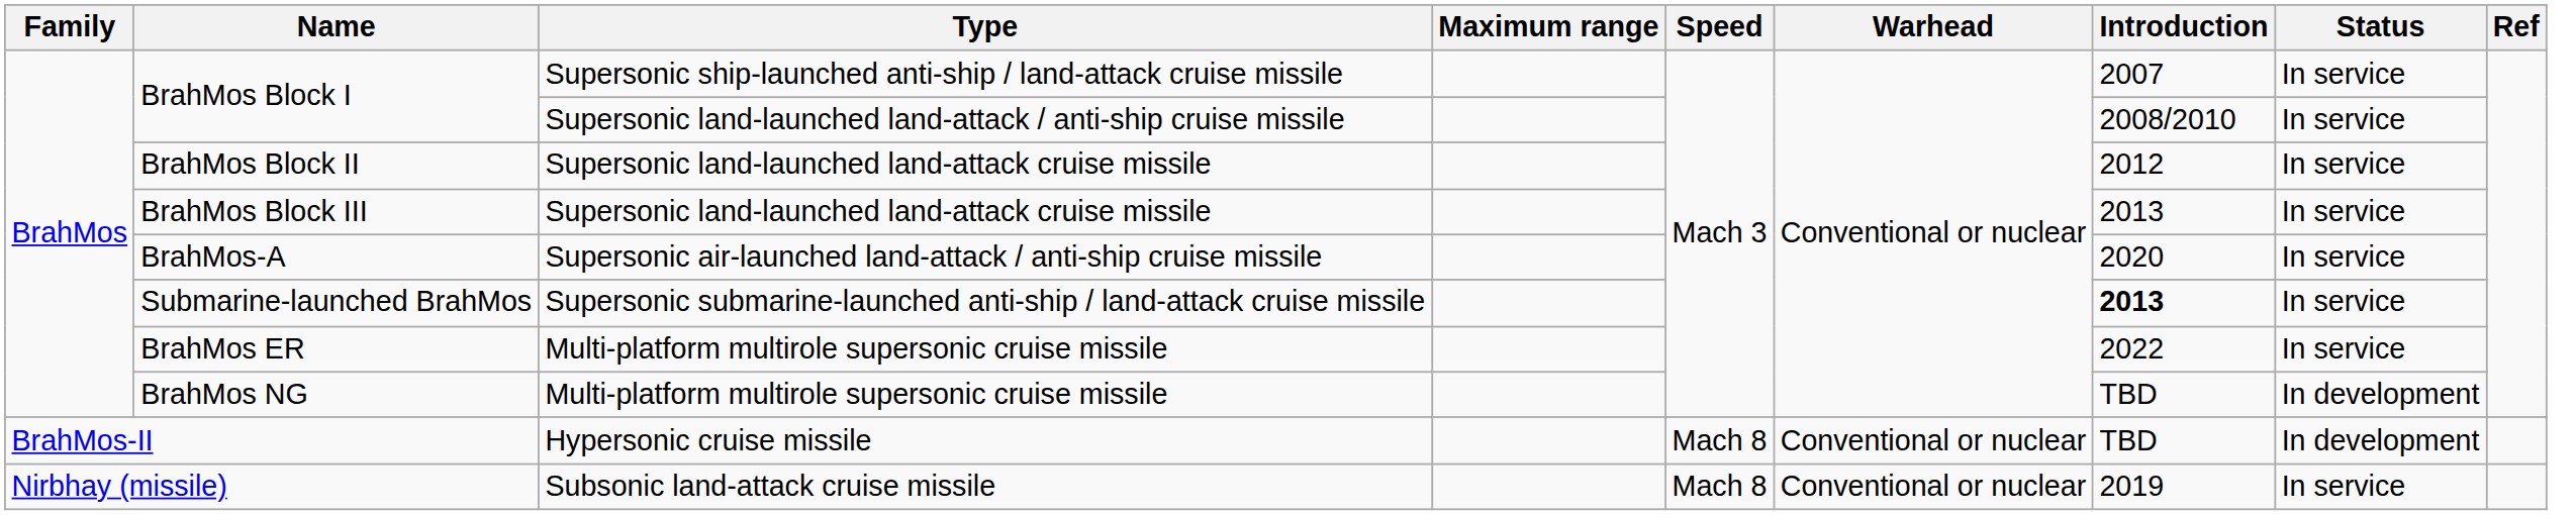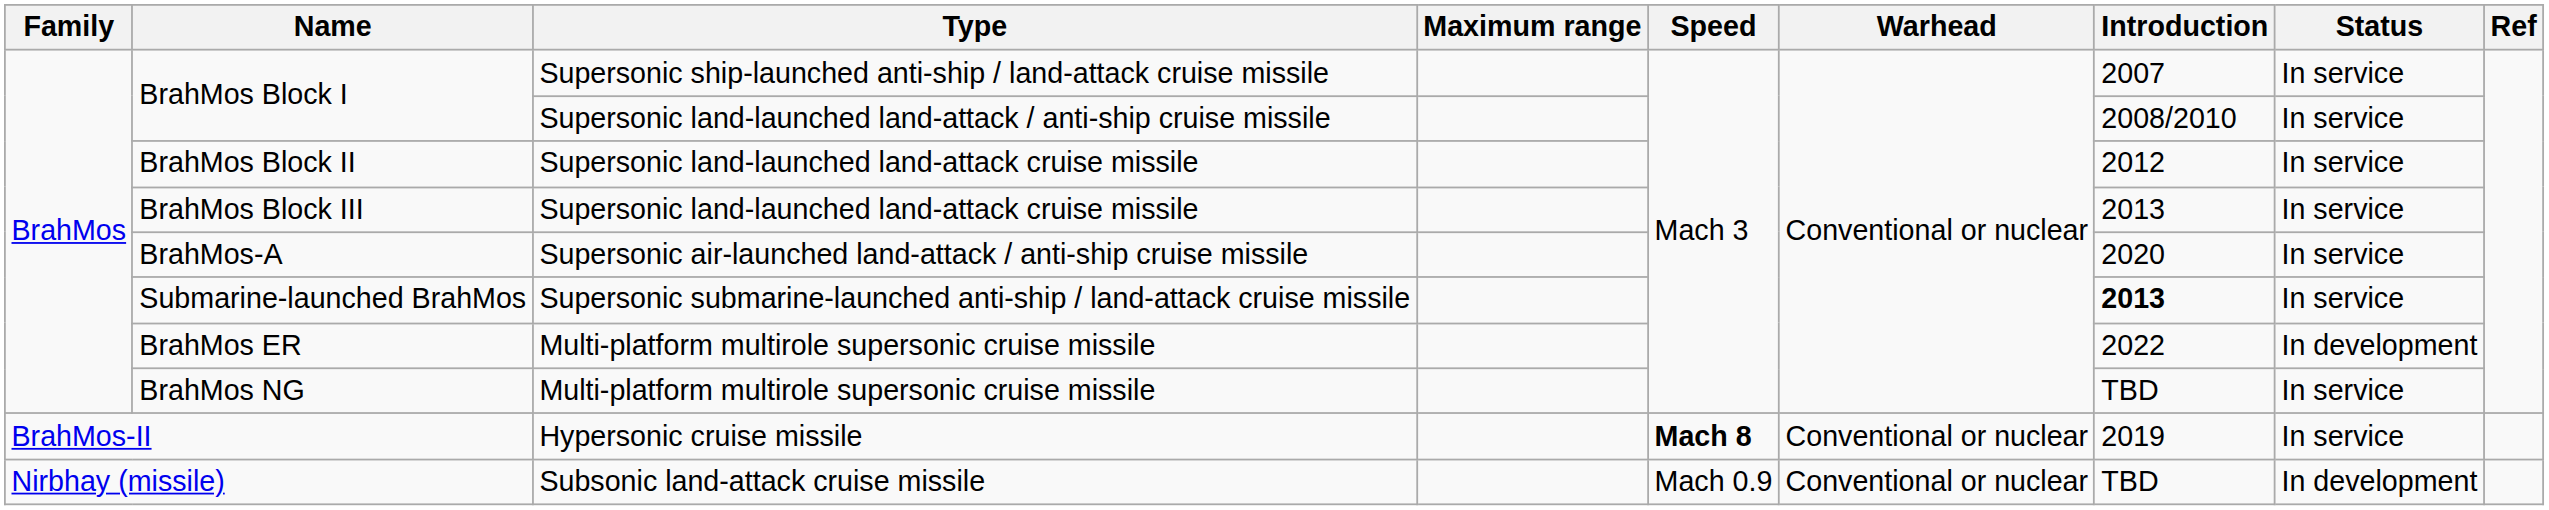BrahMos ER | Status: In service -> In development
BrahMos NG | Status: In development -> In service
BrahMos-II | Speed: normal -> bold
BrahMos-II | Introduction: TBD -> 2019
BrahMos-II | Status: In development -> In service
Nirbhay (missile) | Speed: Mach 8 -> Mach 0.9
Nirbhay (missile) | Introduction: 2019 -> TBD
Nirbhay (missile) | Status: In service -> In development
